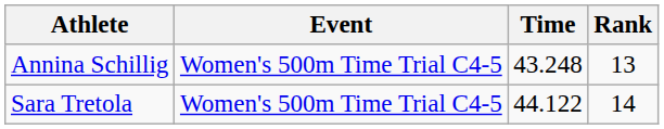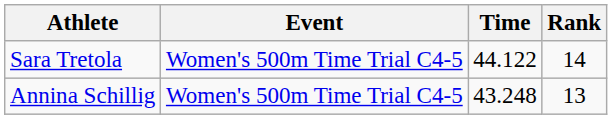rows swapped: Annina Schillig <-> Sara Tretola
